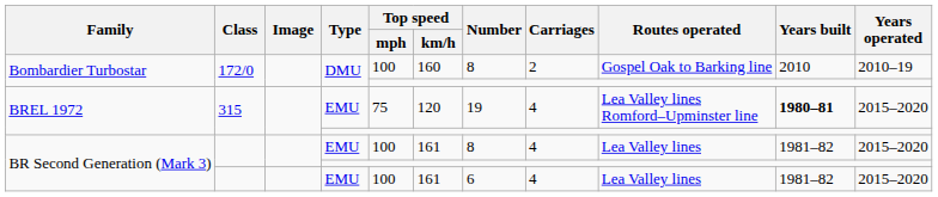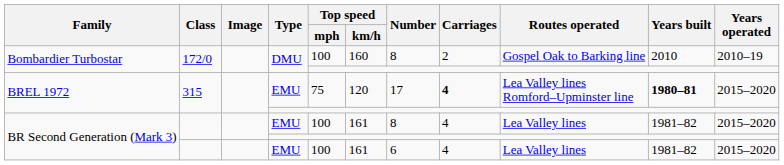BREL 1972 / EMU | Number: 19 -> 17
BREL 1972 / EMU | Carriages: normal -> bold
